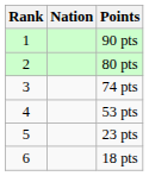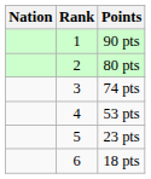columns swapped: Rank <-> Nation
